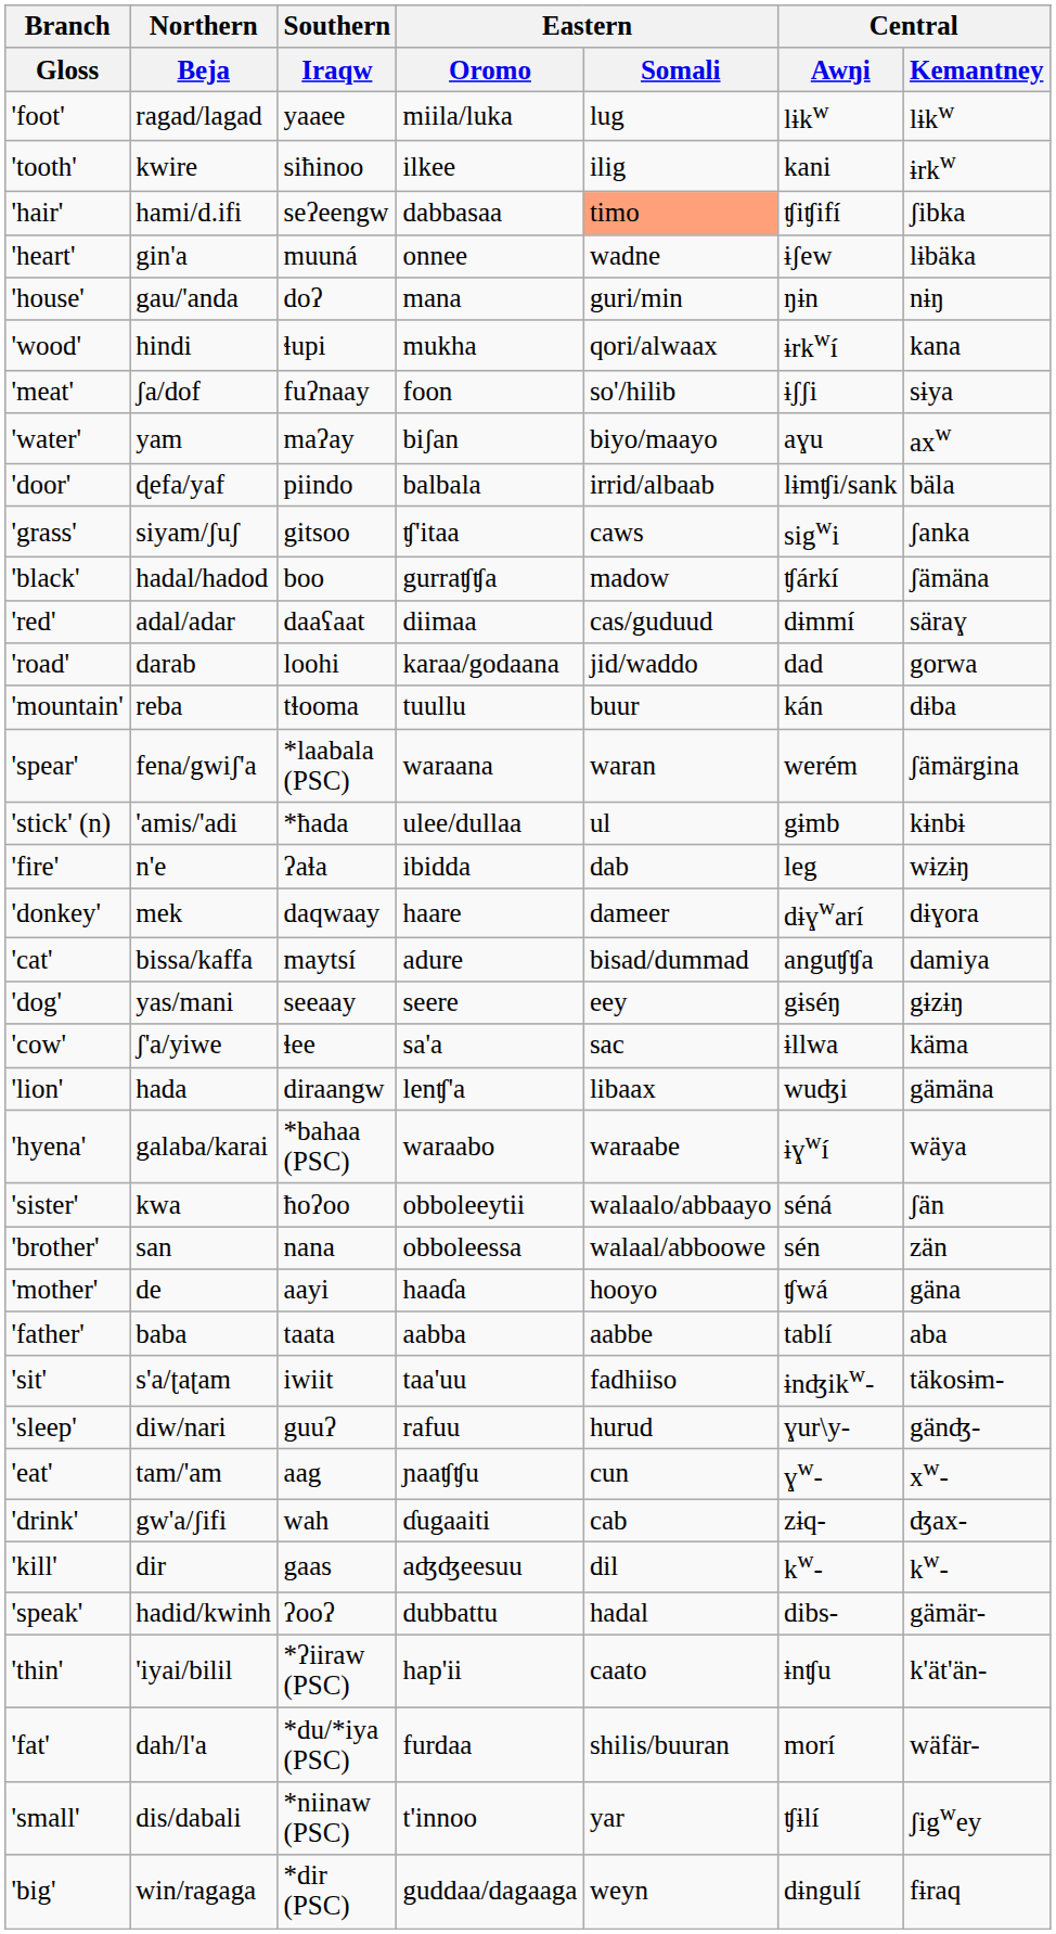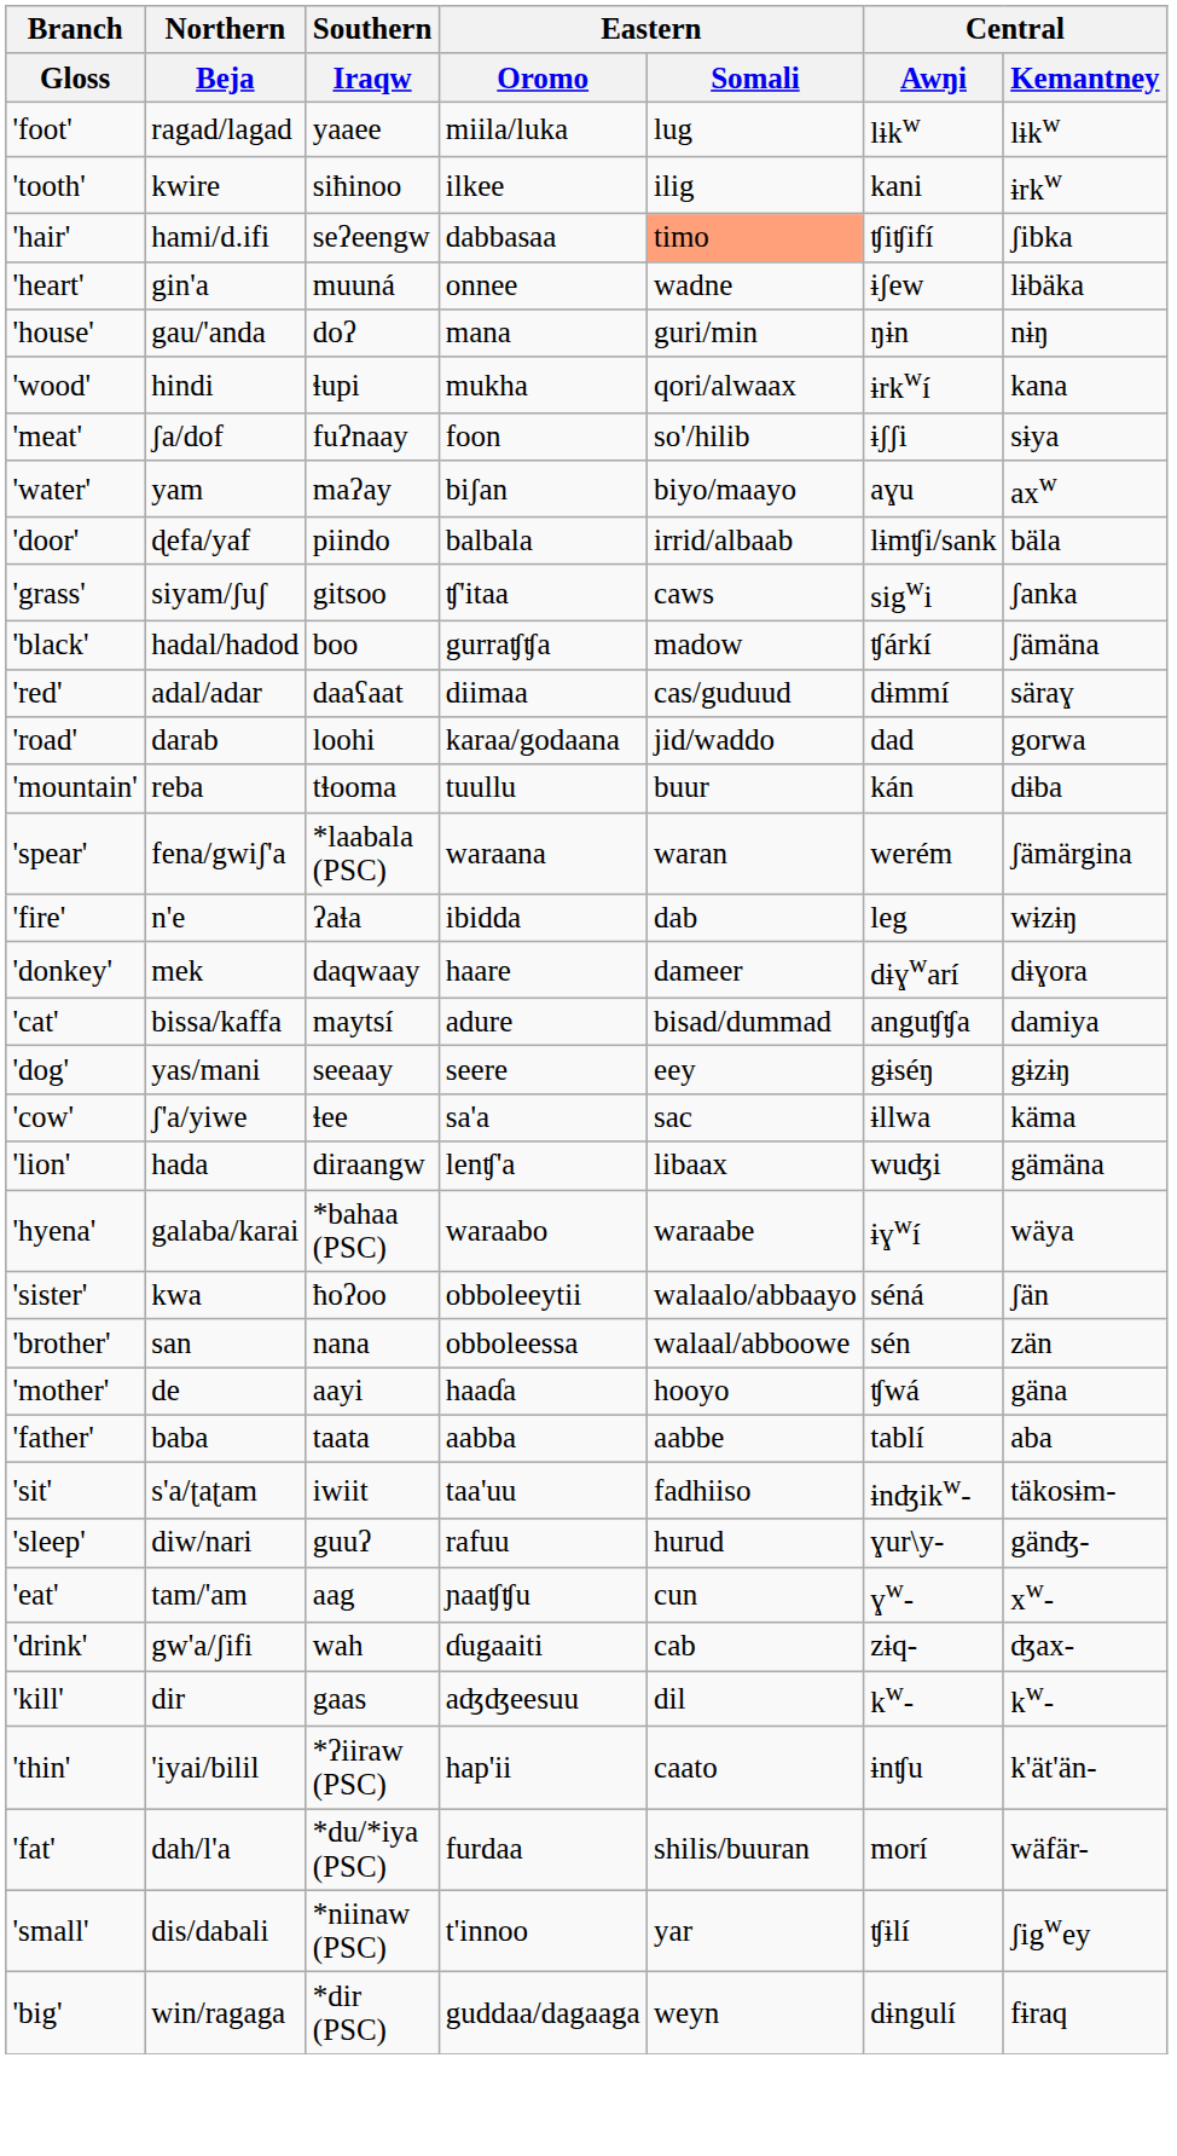- row: 'stick' (n) | 'amis/'adi | *ħada | ulee/dullaa | ul | gɨmb | kɨnbɨ
- row: 'speak' | hadid/kwinh | ʔooʔ | dubbattu | hadal | dibs- | gämär-
